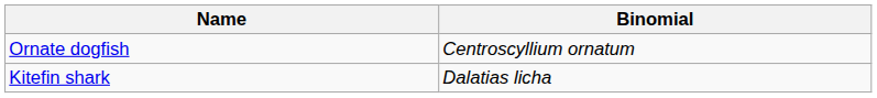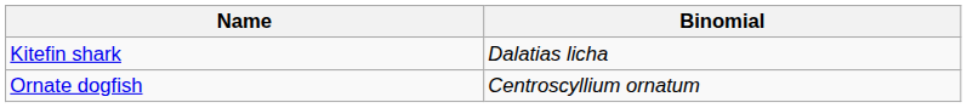rows swapped: Ornate dogfish <-> Kitefin shark
